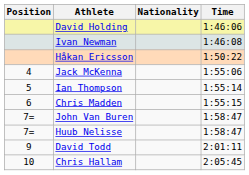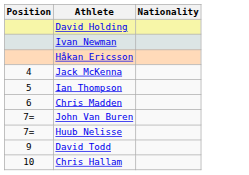- column: Time | 1:46:06 | 1:46:08 | 1:50:22 | 1:55:06 | 1:55:14 | 1:55:15 | 1:58:47 | 1:58:47 | 2:01:11 | 2:05:45
